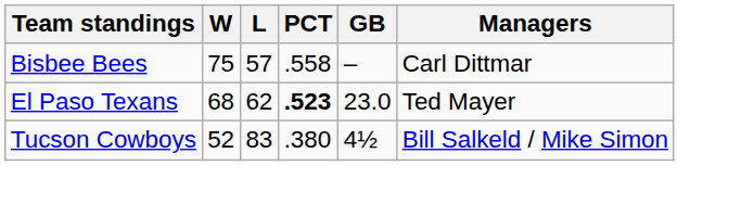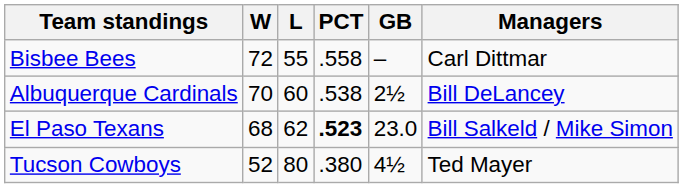Bisbee Bees | W: 75 -> 72
Bisbee Bees | L: 57 -> 55
+ row: Albuquerque Cardinals | 70 | 60 | .538 | 2½ | Bill DeLancey
El Paso Texans | Managers: Ted Mayer -> Bill Salkeld / Mike Simon
Tucson Cowboys | L: 83 -> 80
Tucson Cowboys | Managers: Bill Salkeld / Mike Simon -> Ted Mayer
